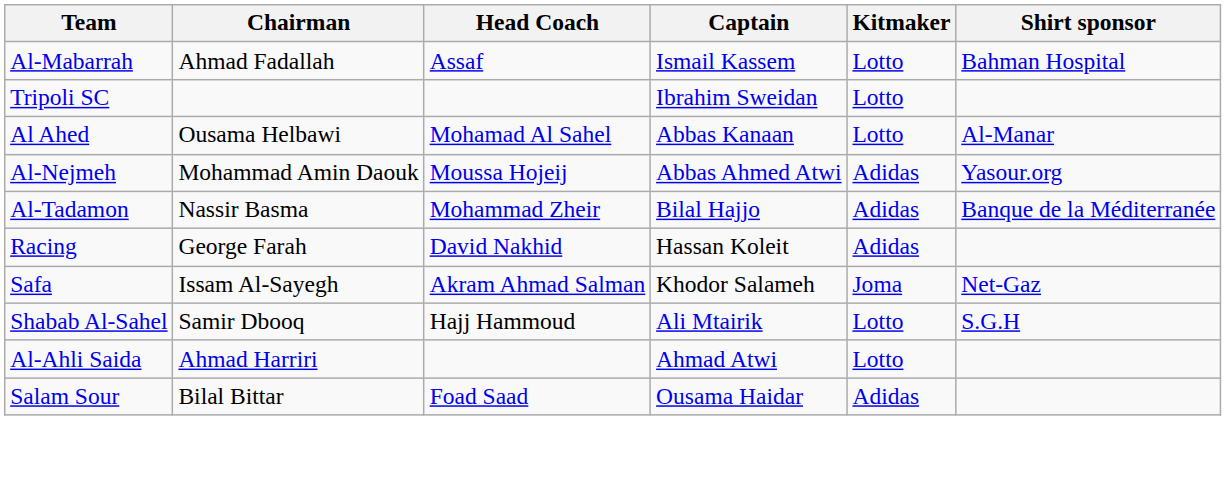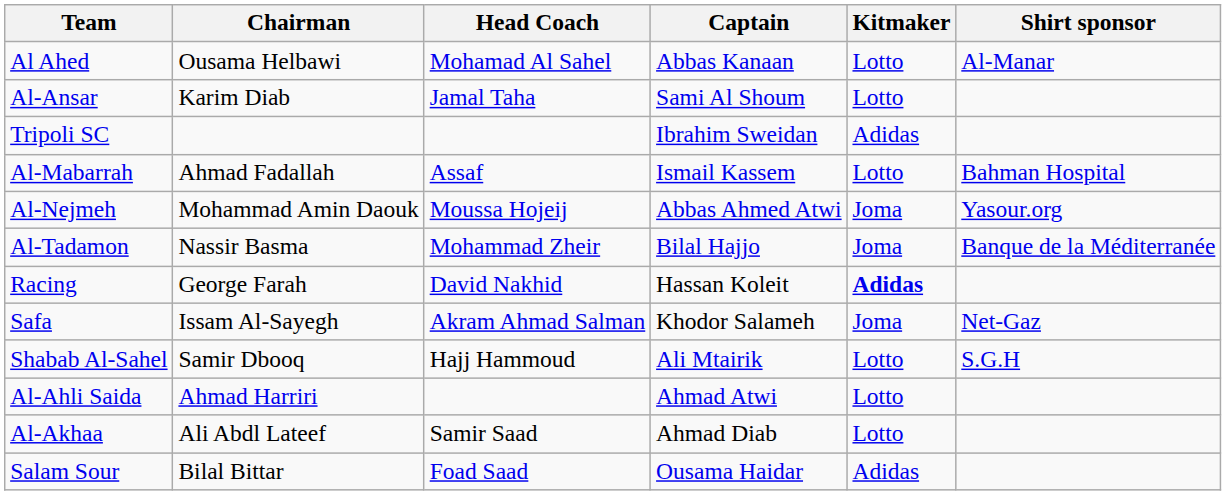rows swapped: Al Ahed <-> Al-Mabarrah
+ row: Al-Ansar | Karim Diab | Jamal Taha | Sami Al Shoum | Lotto
Tripoli SC | Kitmaker: Lotto -> Adidas
Al-Nejmeh | Kitmaker: Adidas -> Joma
Al-Tadamon | Kitmaker: Adidas -> Joma
Racing | Kitmaker: normal -> bold
+ row: Al-Akhaa | Ali Abdl Lateef | Samir Saad | Ahmad Diab | Lotto
